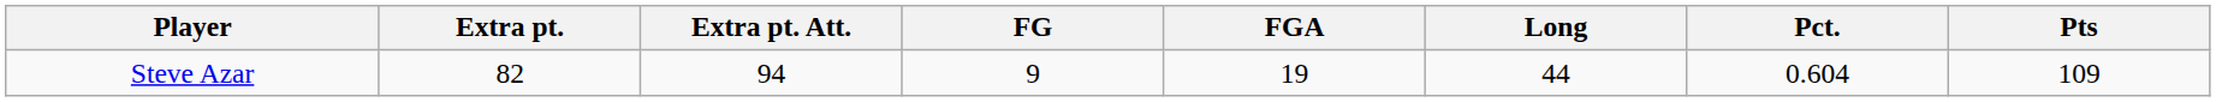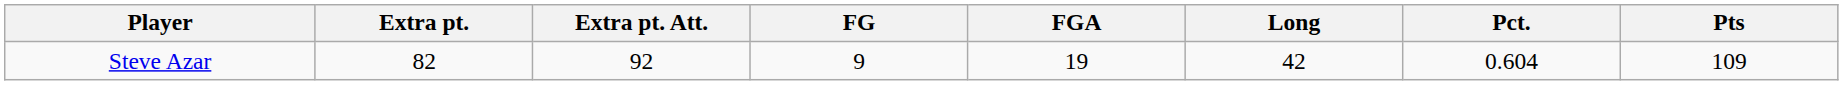Steve Azar | Extra pt. Att.: 94 -> 92
Steve Azar | Long: 44 -> 42
